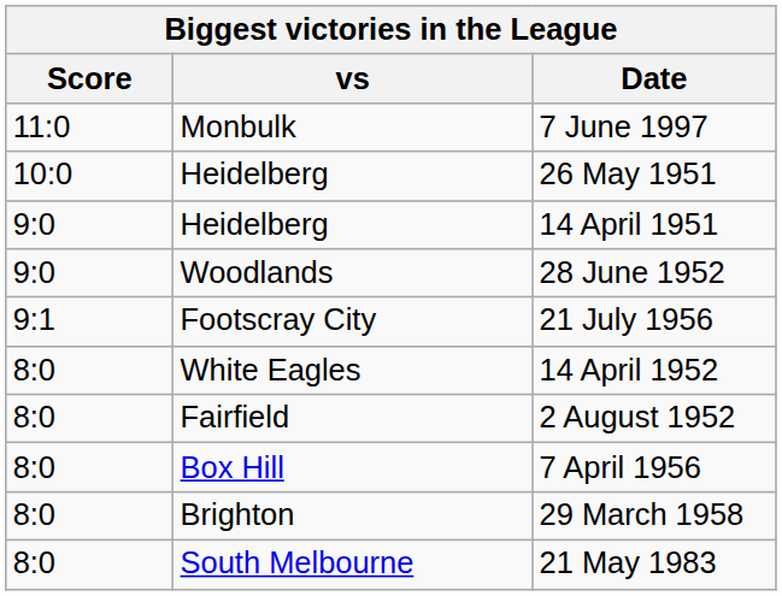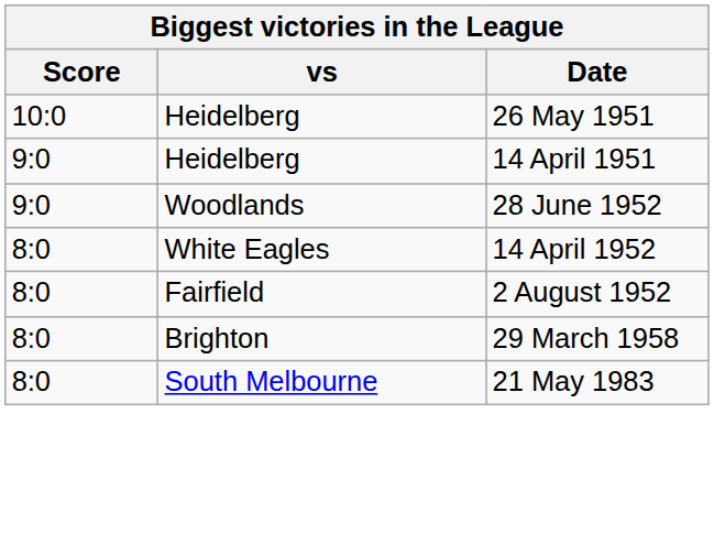- row: 11:0 | Monbulk | 7 June 1997
- row: 9:1 | Footscray City | 21 July 1956
- row: 8:0 | Box Hill | 7 April 1956
